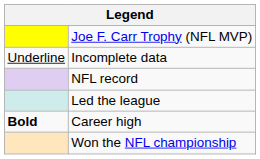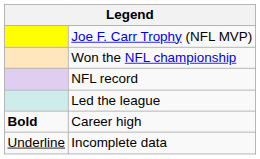rows swapped: Won the NFL championship <-> Incomplete data
